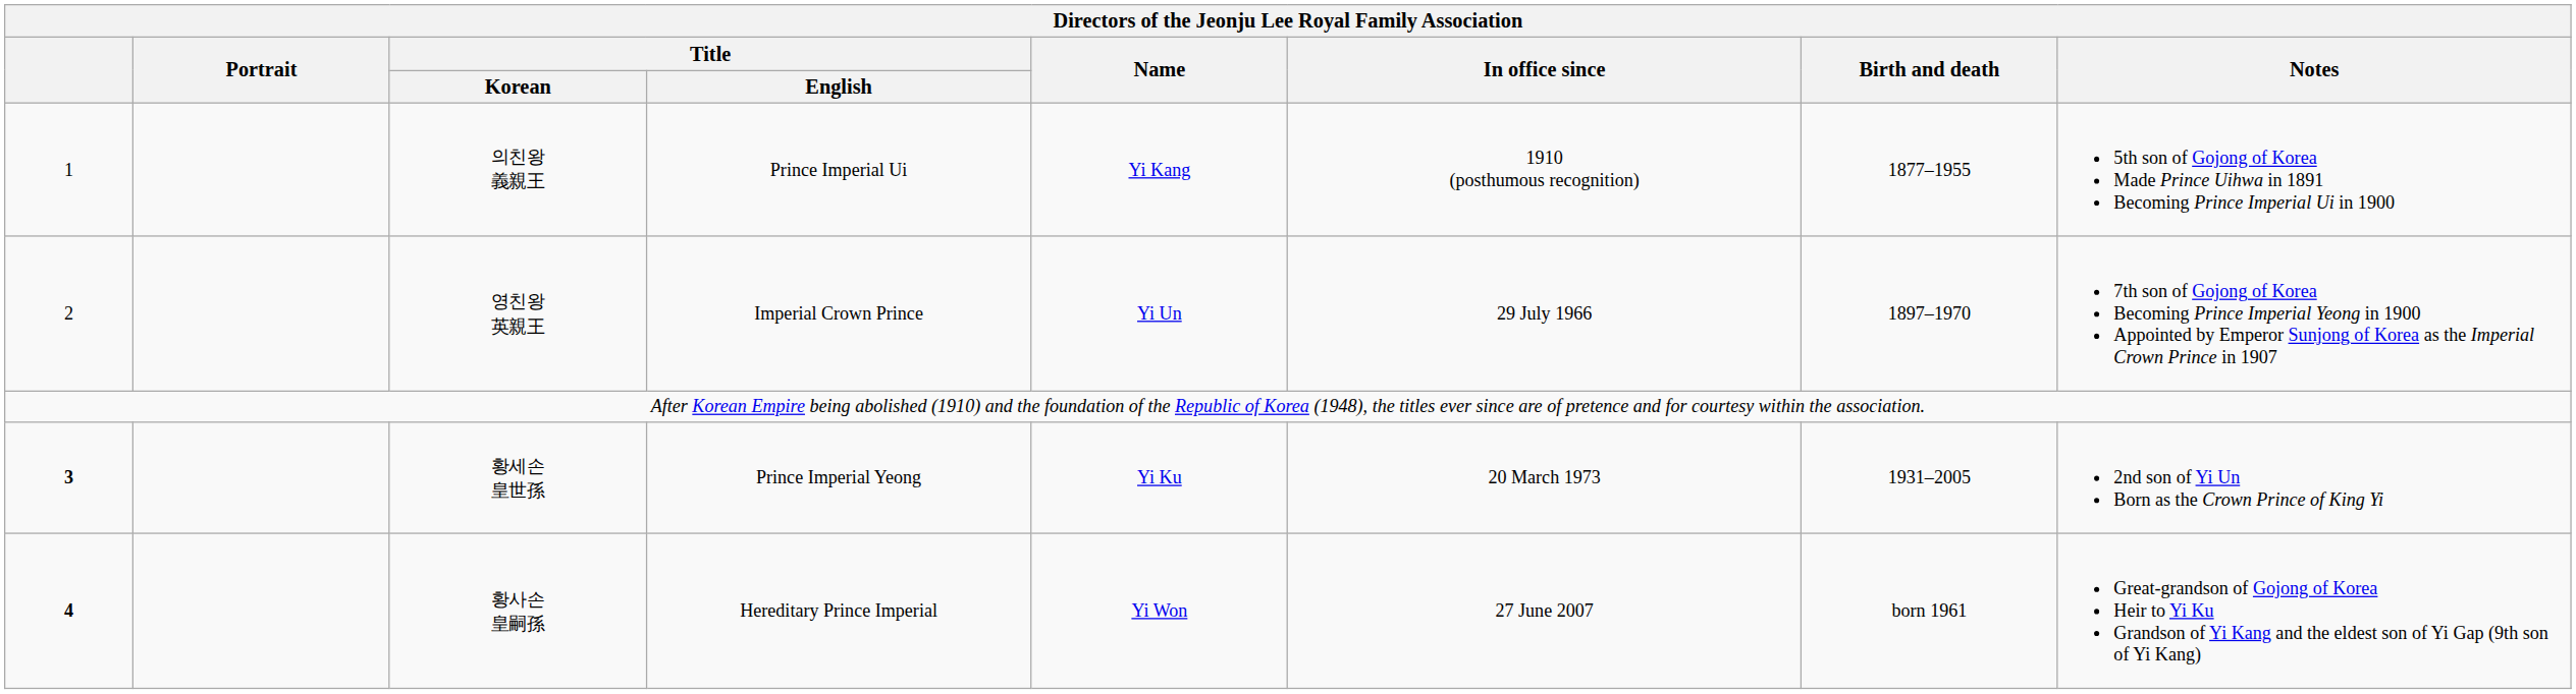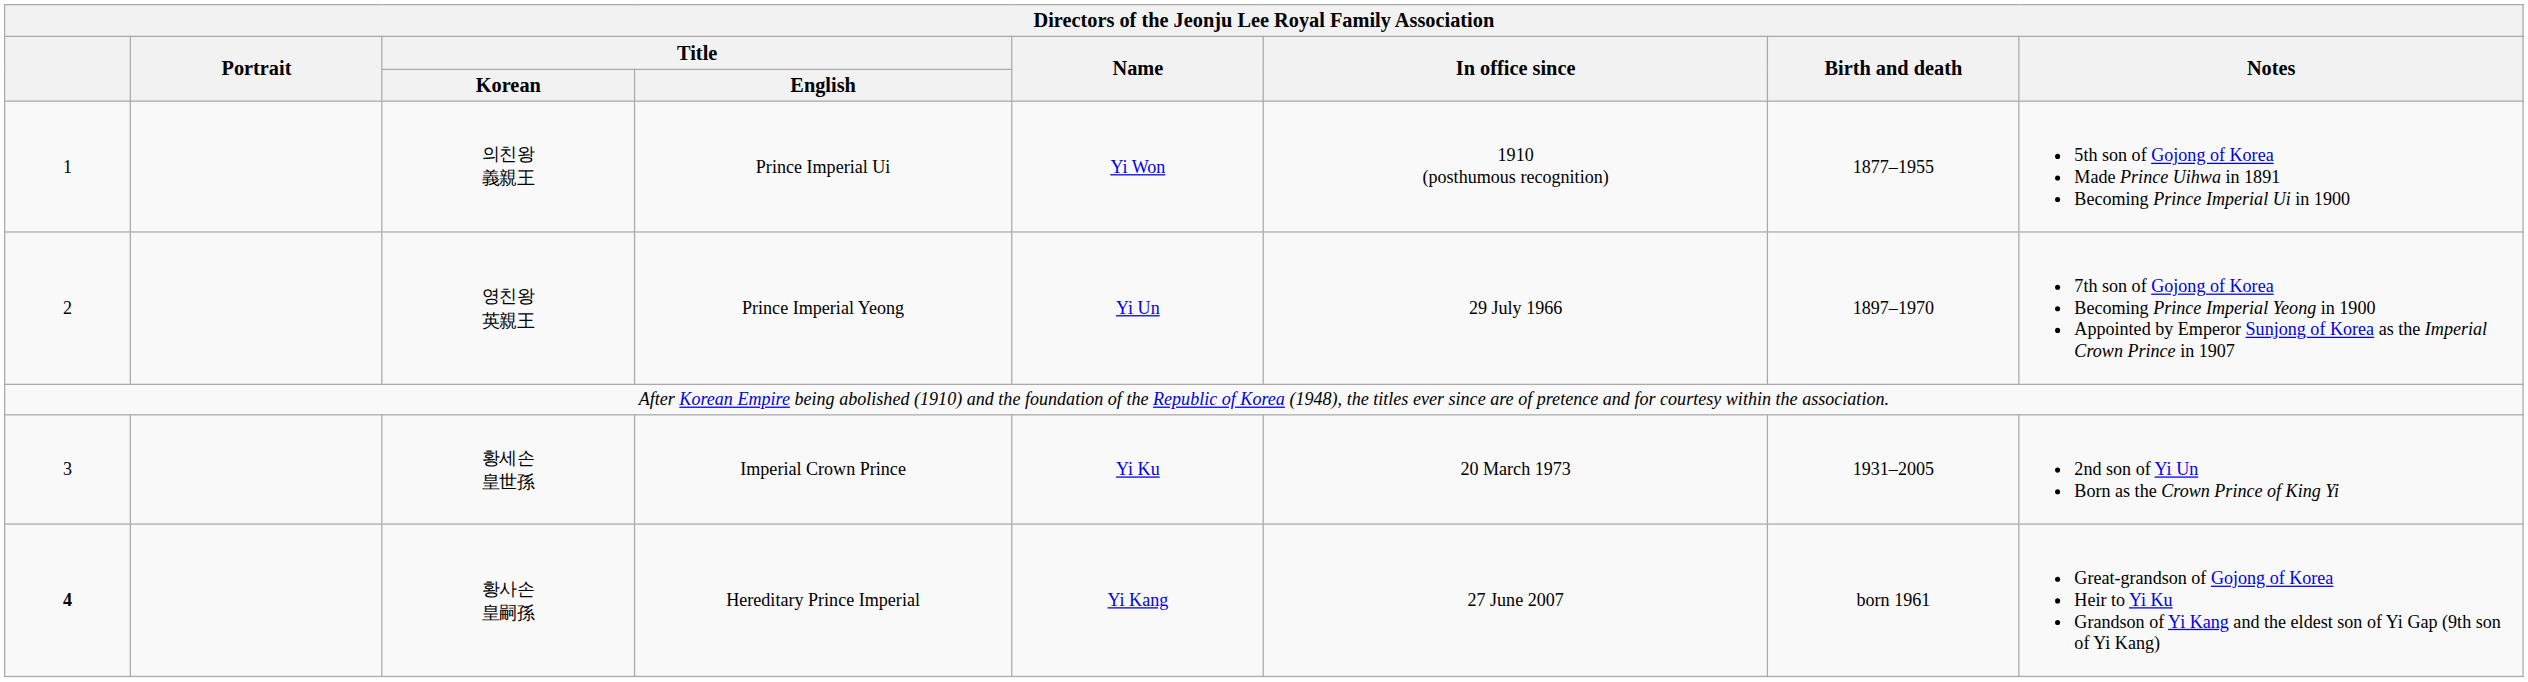의친왕 義親王 | Name: Yi Kang -> Yi Won
영친왕 英親王 | Title / English: Imperial Crown Prince -> Prince Imperial Yeong
황세손 皇世孫 | column 1: bold -> normal
황세손 皇世孫 | Title / English: Prince Imperial Yeong -> Imperial Crown Prince
황사손 皇嗣孫 | Name: Yi Won -> Yi Kang
